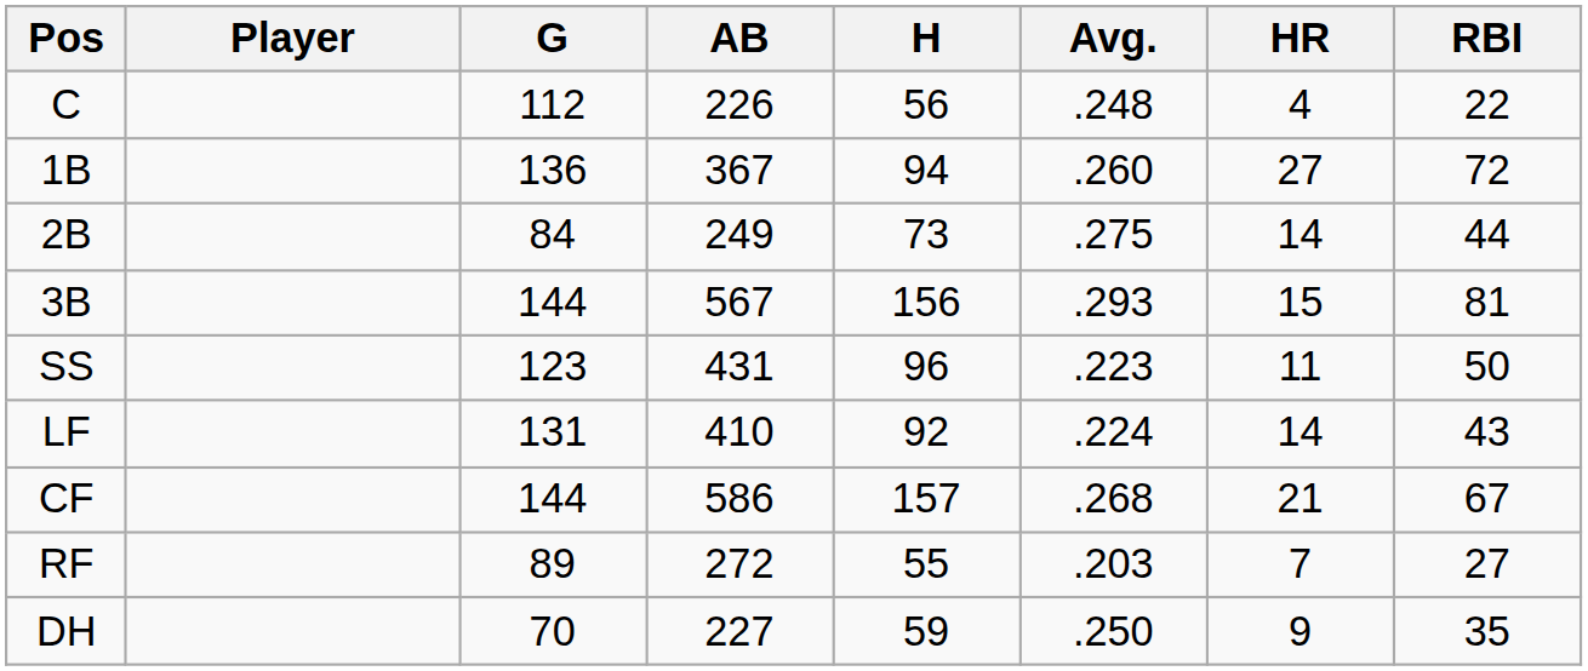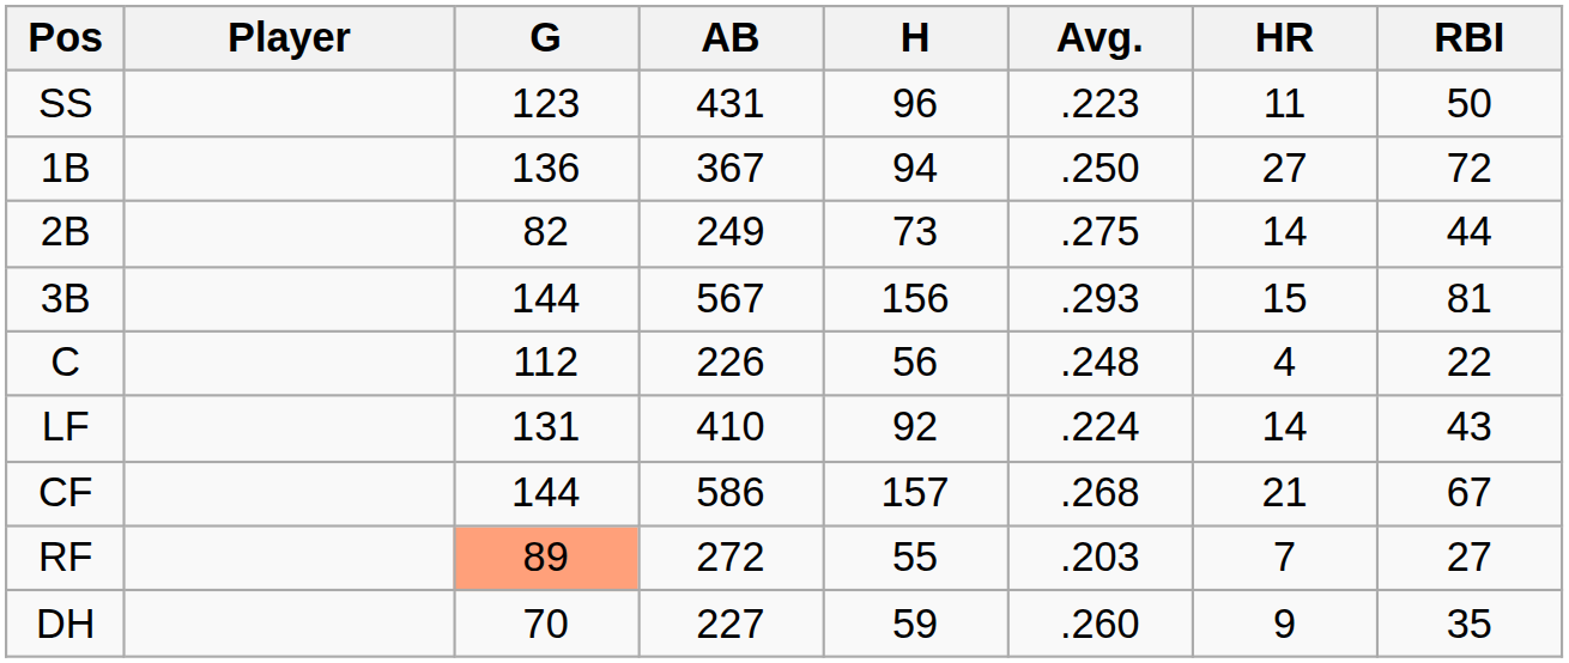rows swapped: C <-> SS
1B | Avg.: .260 -> .250
2B | G: 84 -> 82
RF | G: no background -> lightsalmon background
DH | Avg.: .250 -> .260
